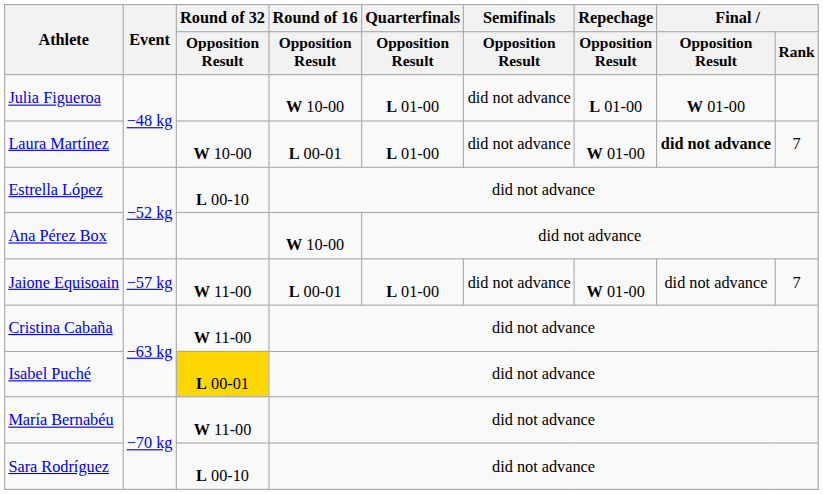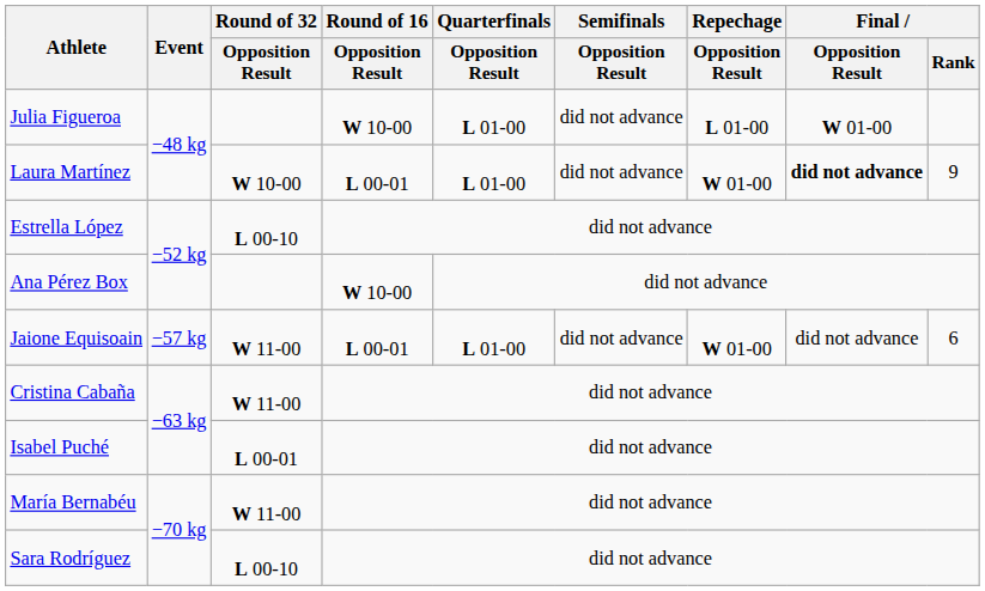Laura Martínez | Final / Rank: 7 -> 9
Jaione Equisoain | Final / Rank: 7 -> 6
Isabel Puché | Round of 32 / Opposition Result: gold background -> no background
